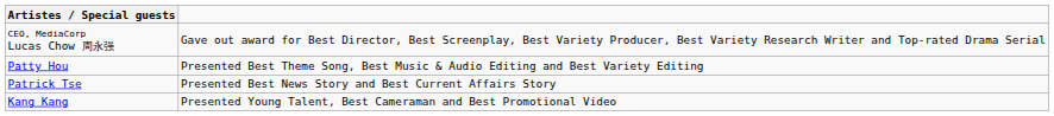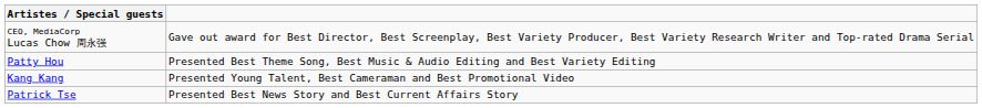rows swapped: Kang Kang <-> Patrick Tse
